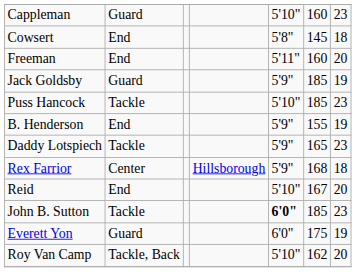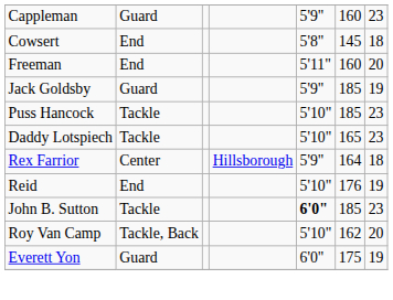Cappleman | column 5: 5'10" -> 5'9"
- row: B. Henderson | End | 5'9" | 155 | 19
Daddy Lotspiech | column 5: 5'9" -> 5'10"
Rex Farrior | column 6: 168 -> 164
Reid | column 6: 167 -> 176
Reid | column 7: 20 -> 19
rows swapped: Roy Van Camp <-> Everett Yon
